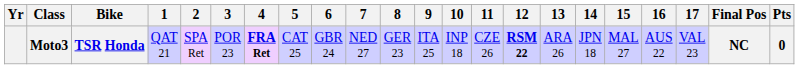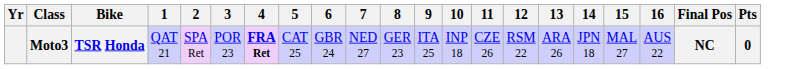- column: 17 | VAL 23
Moto3 | 12: bold -> normal
